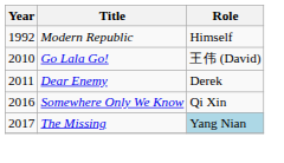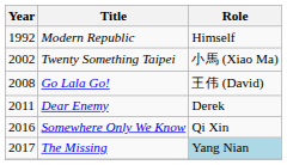+ row: 2002 | Twenty Something Taipei | 小馬 (Xiao Ma)
Go Lala Go! | Year: 2010 -> 2008
